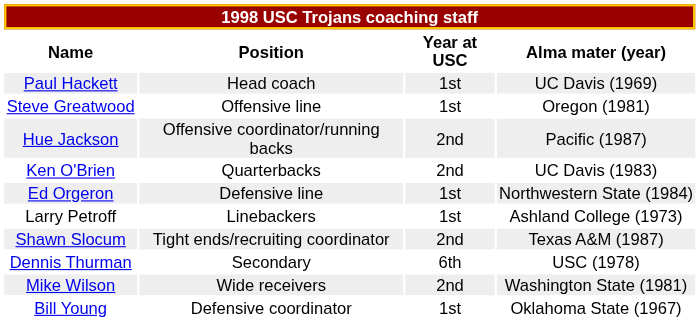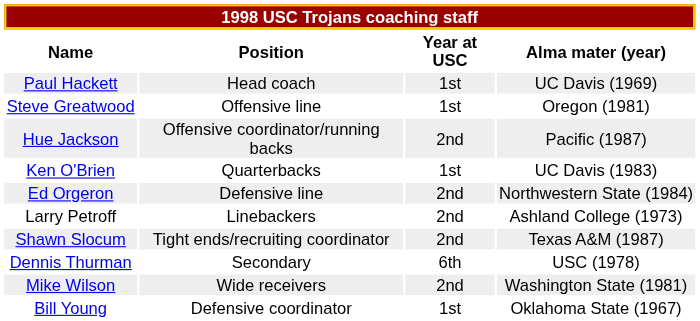Ken O'Brien | Year at USC: 2nd -> 1st
Ed Orgeron | Year at USC: 1st -> 2nd
Larry Petroff | Year at USC: 1st -> 2nd
